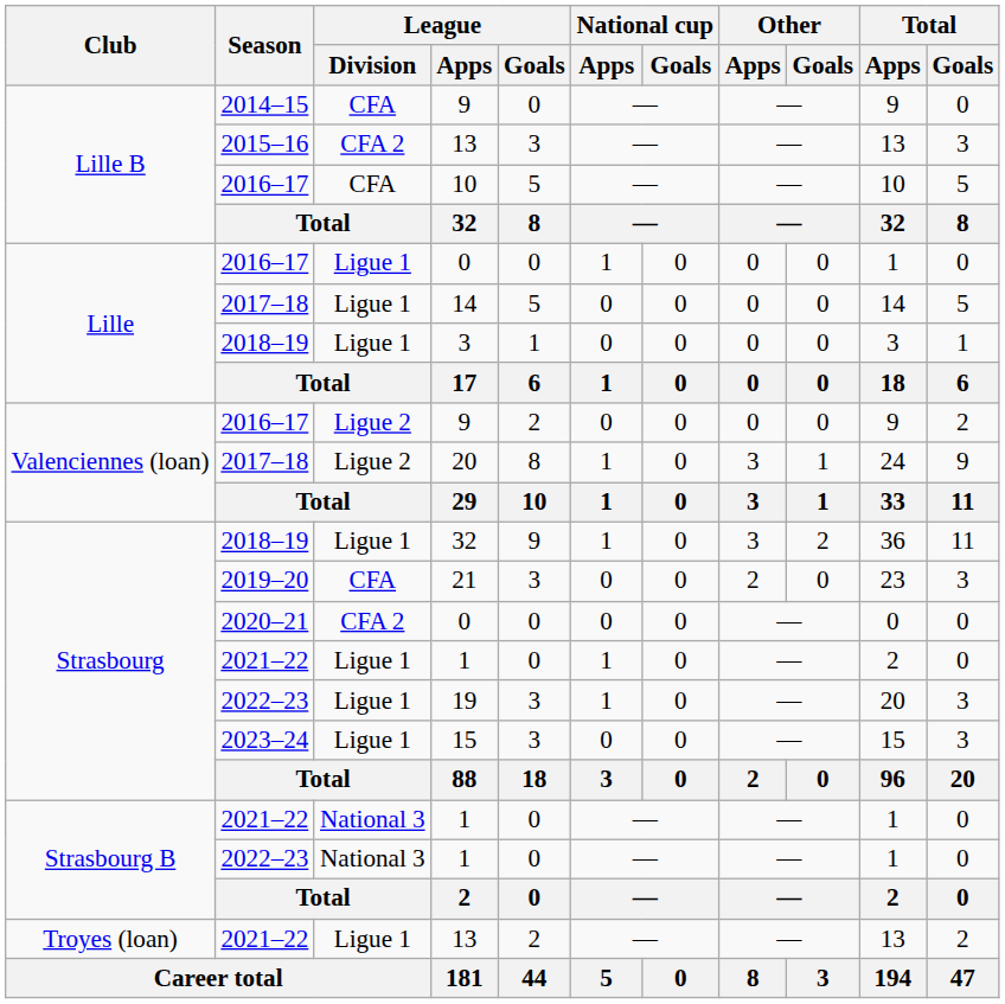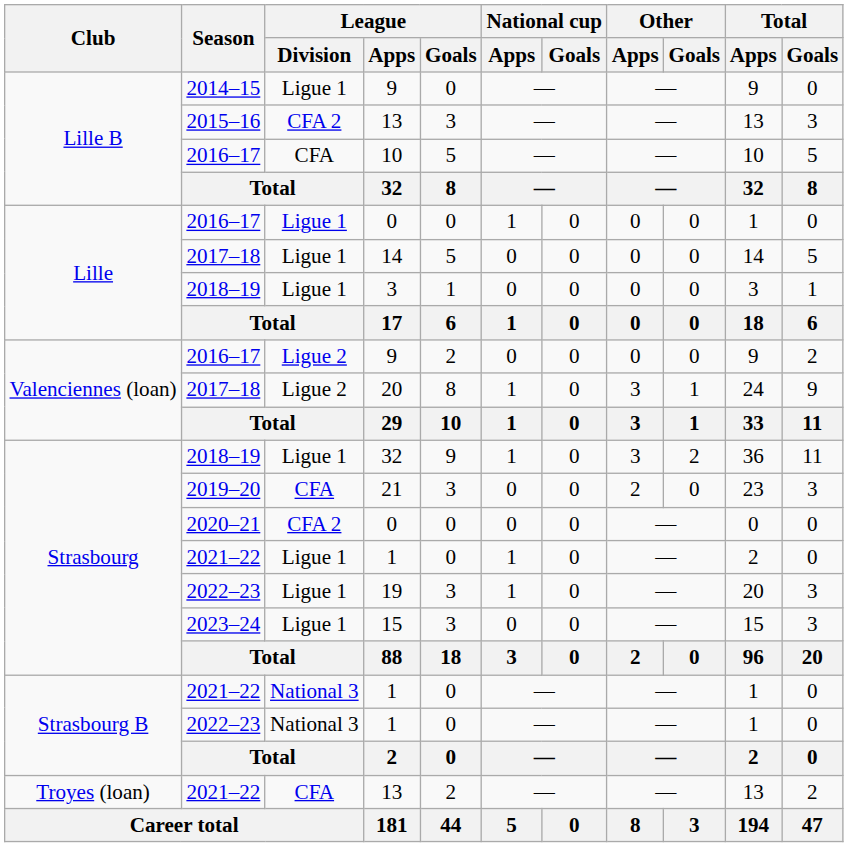2014–15 / 9 | League / Division: CFA -> Ligue 1
2021–22 / 13 | League / Division: Ligue 1 -> CFA
